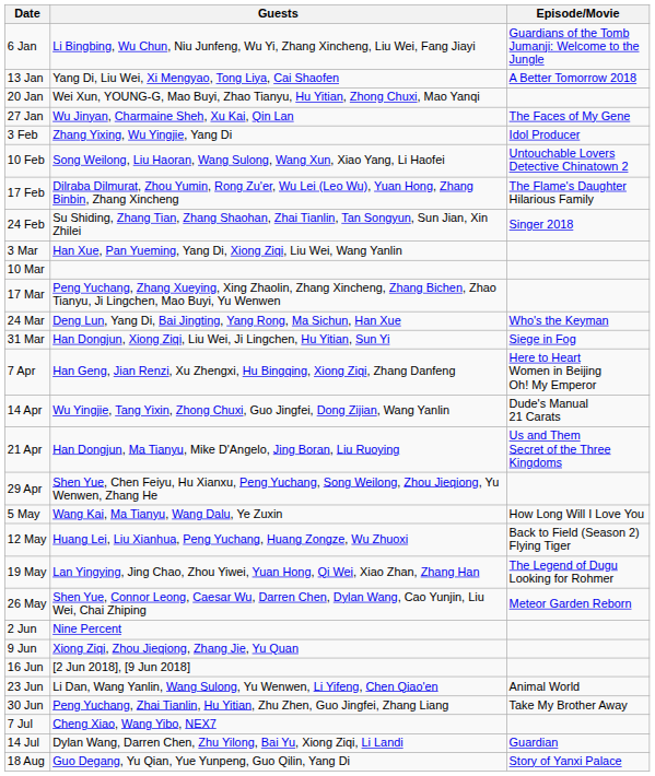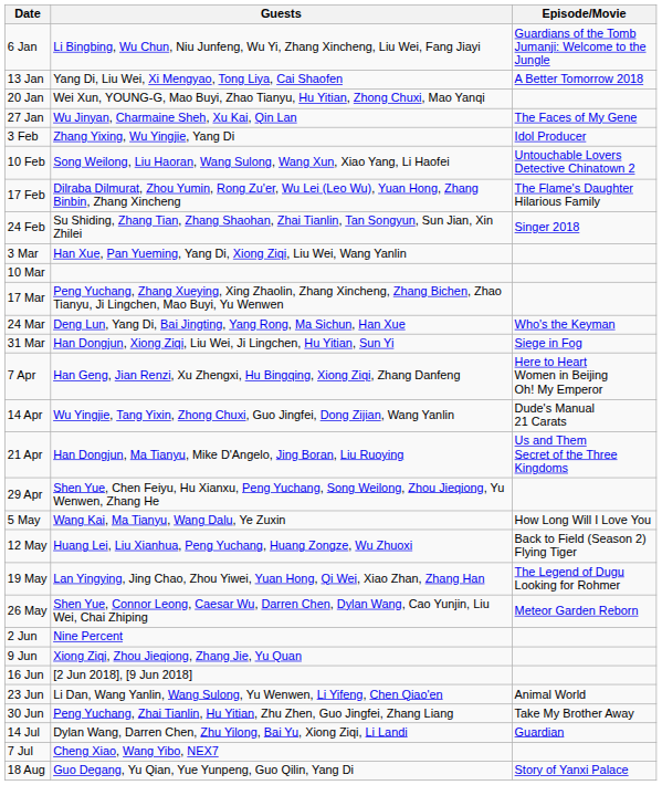rows swapped: 7 Jul <-> 14 Jul
